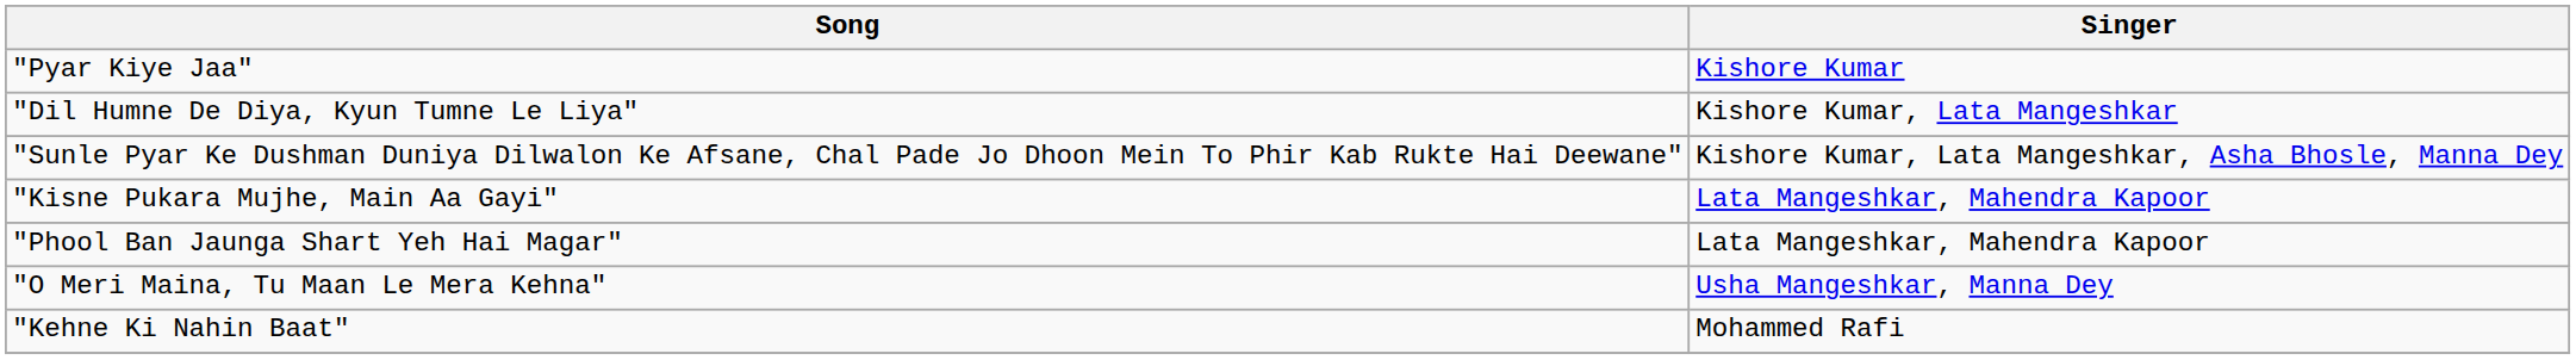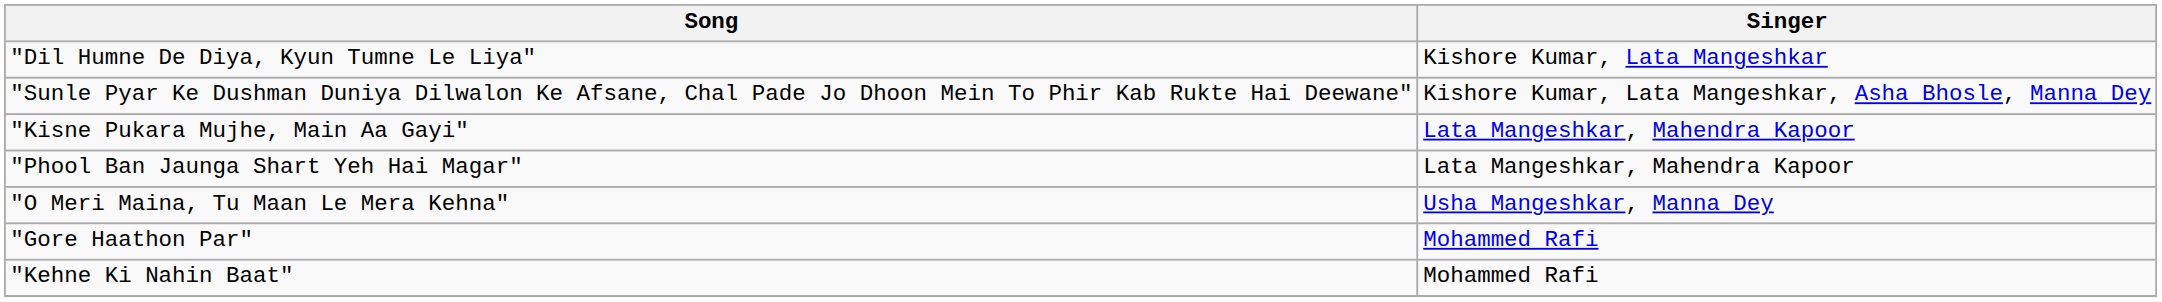- row: "Pyar Kiye Jaa" | Kishore Kumar
+ row: "Gore Haathon Par" | Mohammed Rafi
